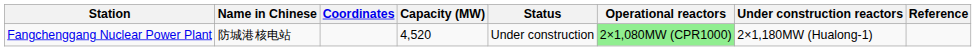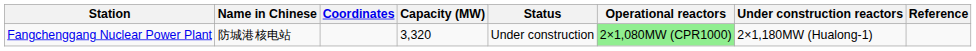Fangchenggang Nuclear Power Plant | Capacity (MW): 4,520 -> 3,320
